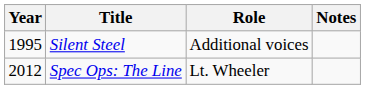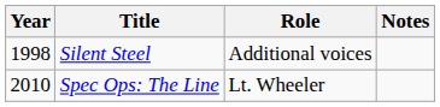Silent Steel | Year: 1995 -> 1998
Spec Ops: The Line | Year: 2012 -> 2010
